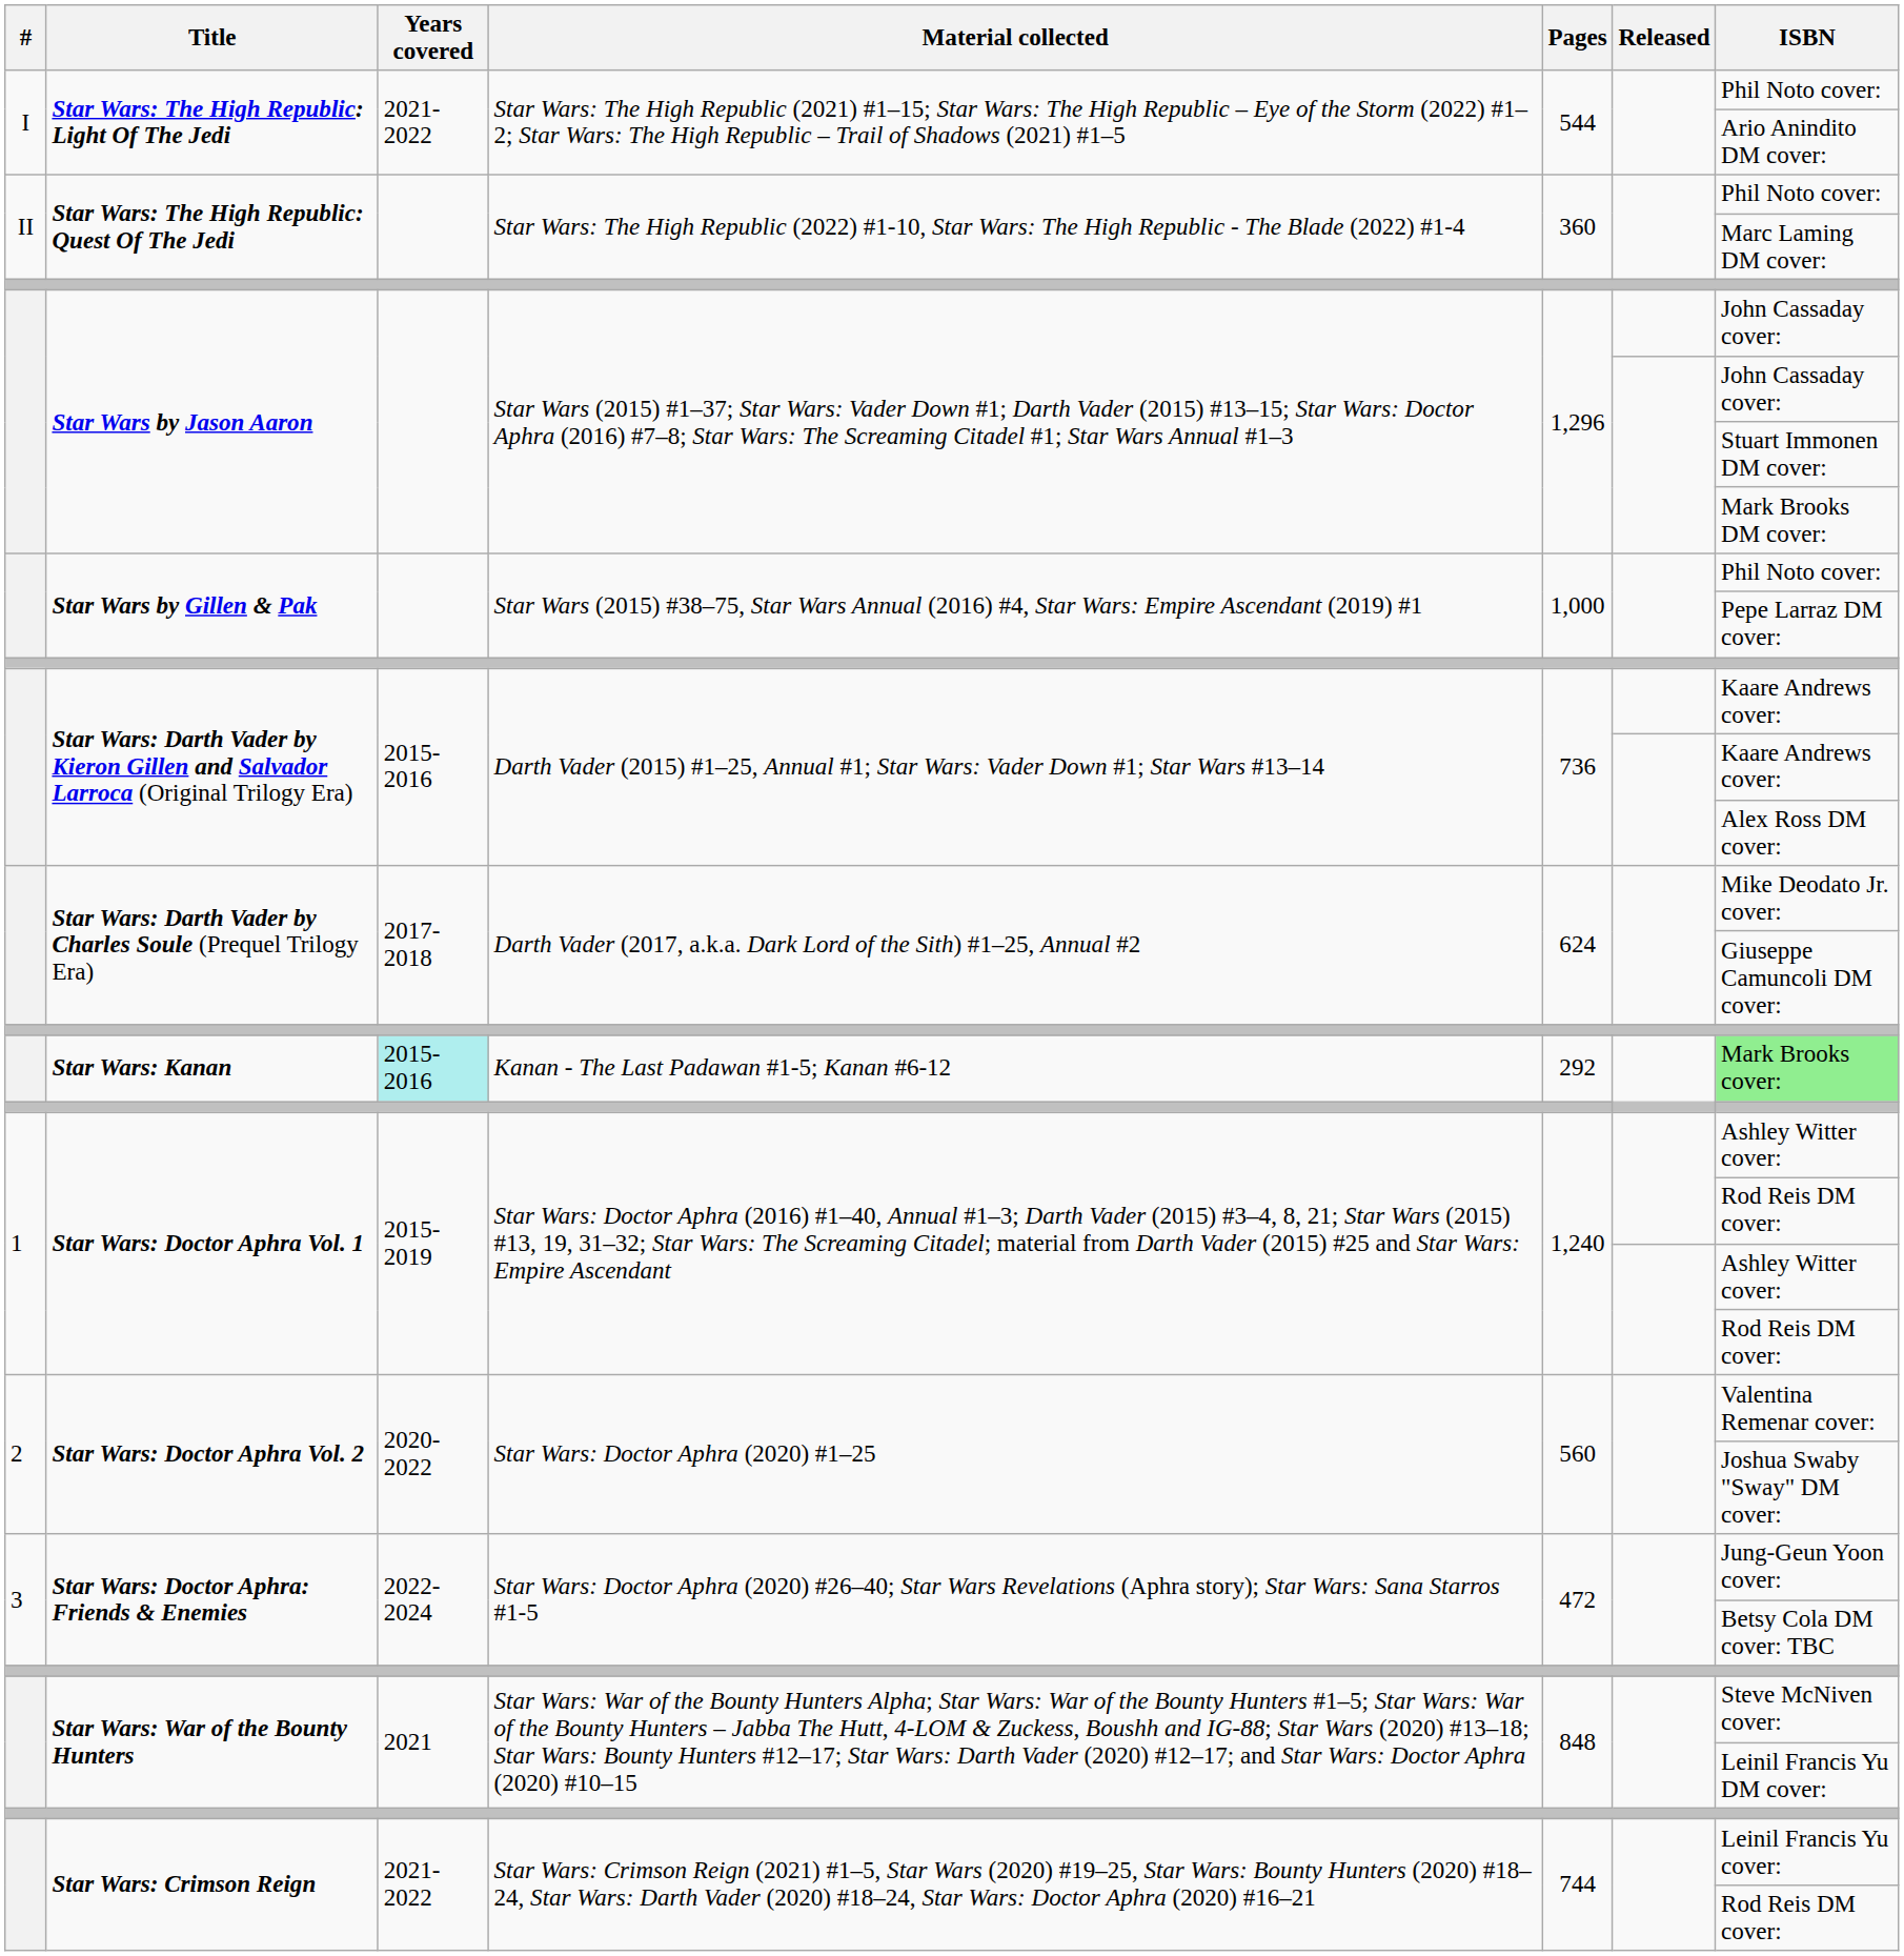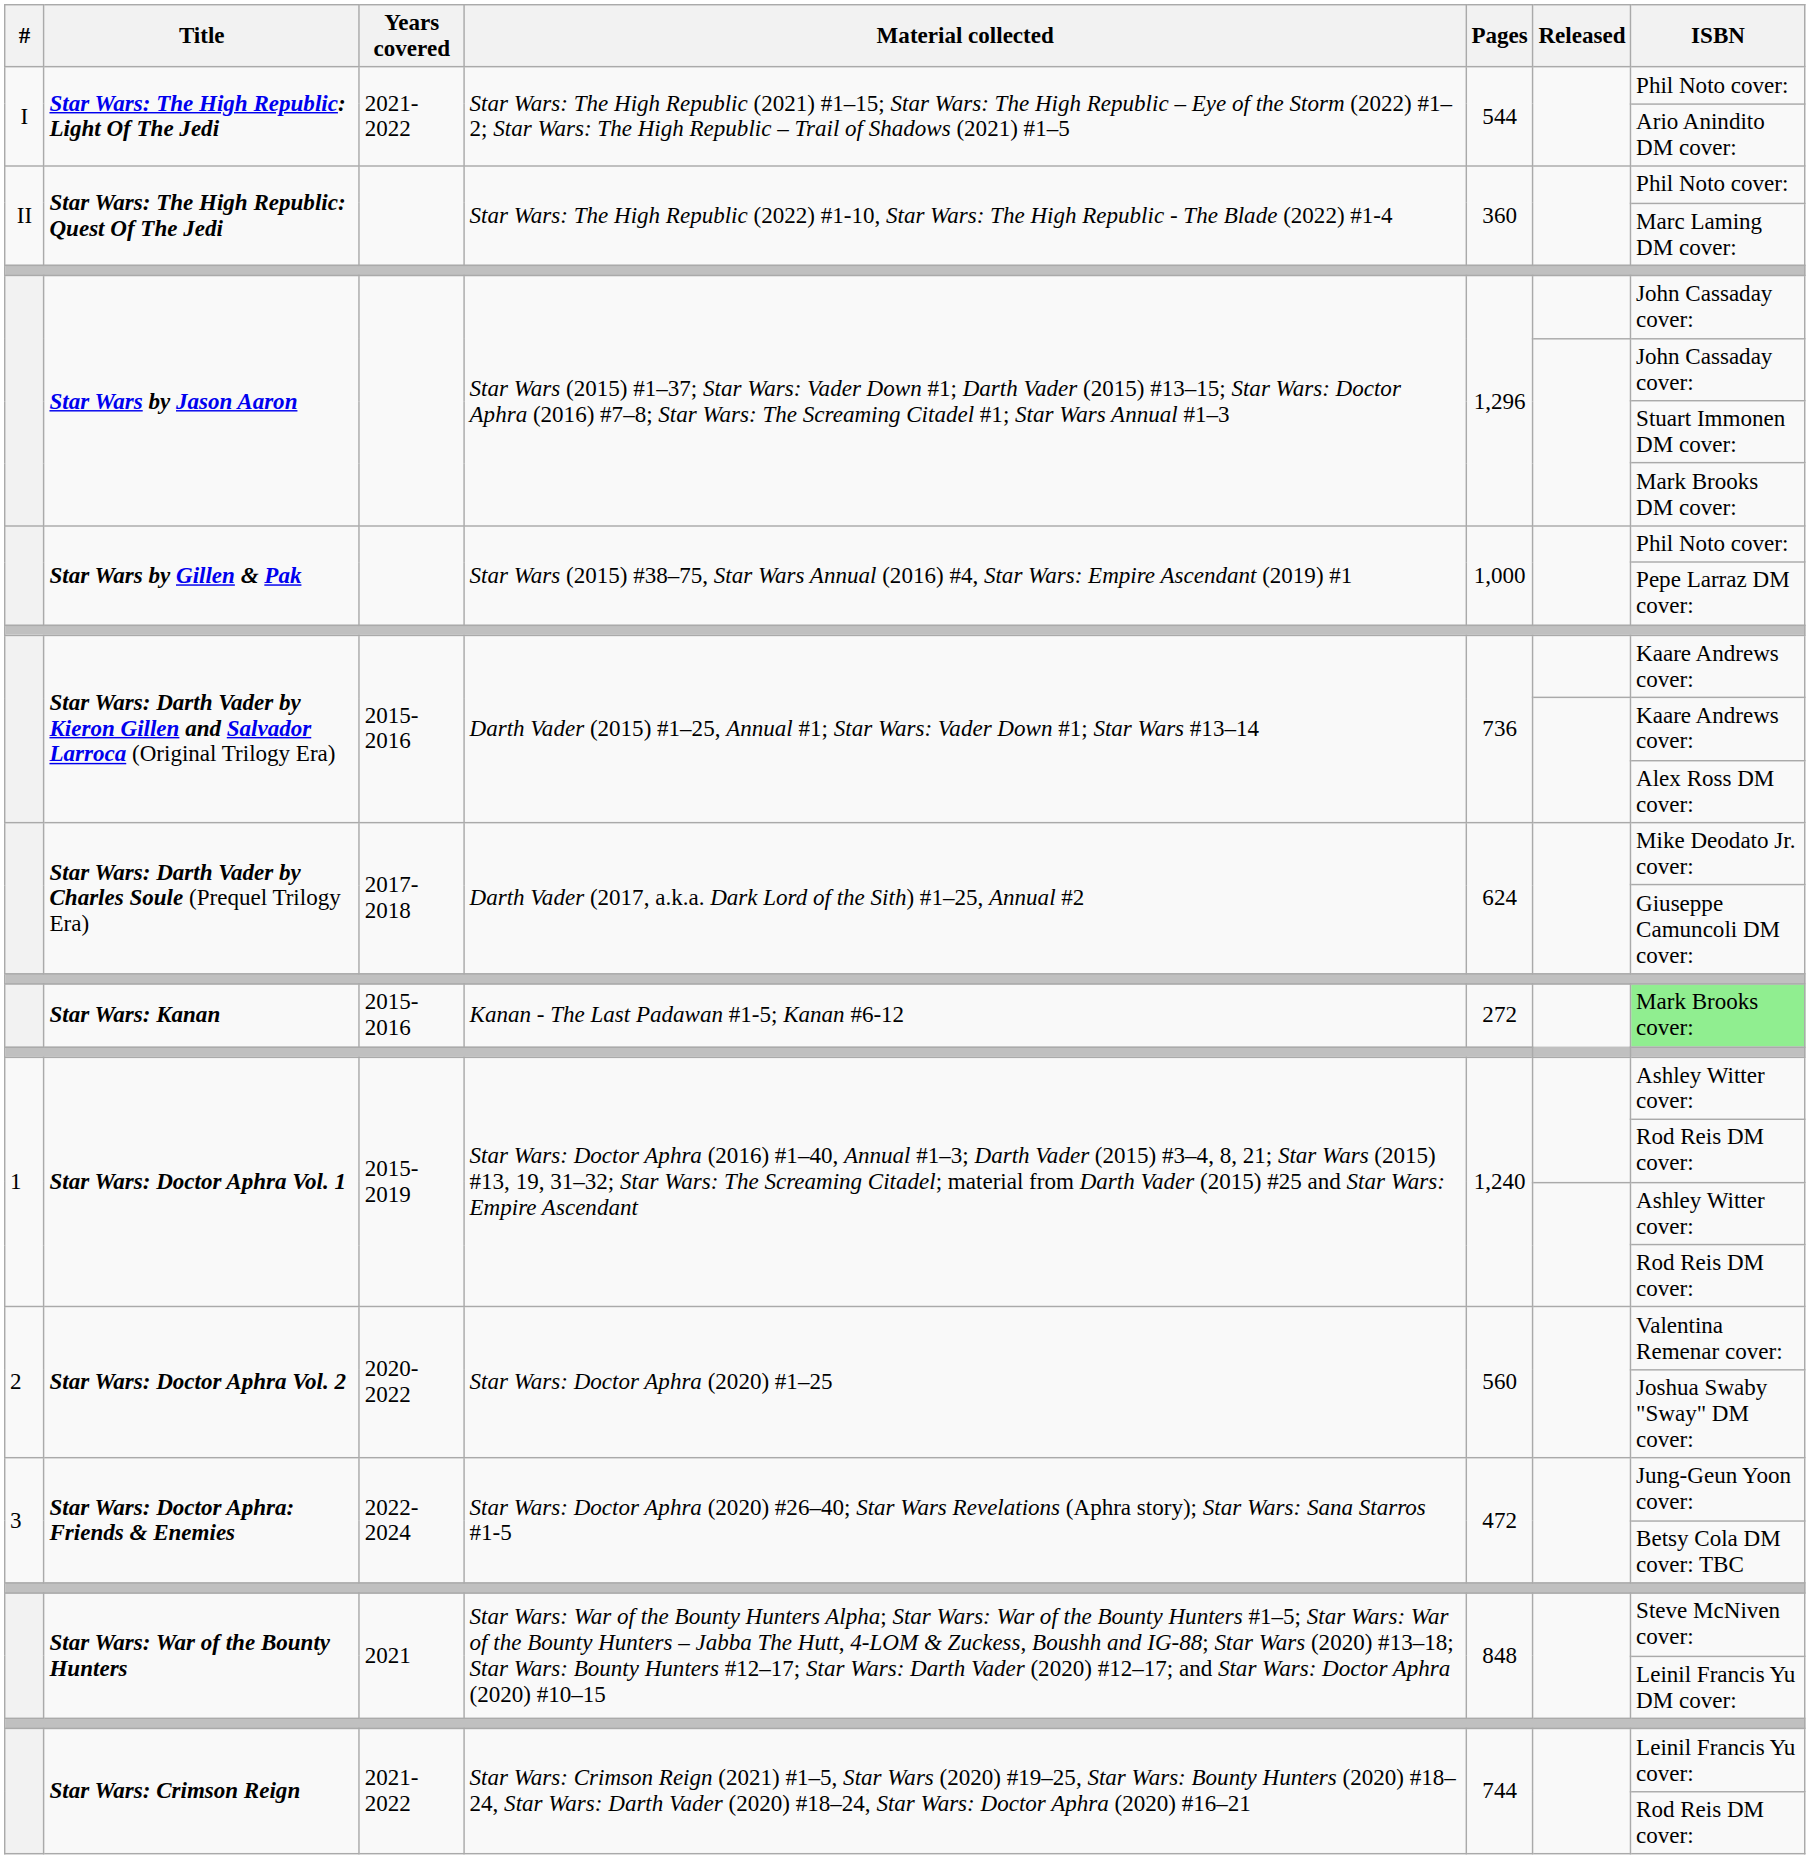Star Wars: Kanan | Years covered: paleturquoise background -> no background
Star Wars: Kanan | Pages: 292 -> 272
